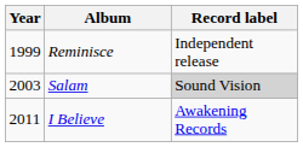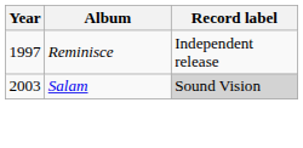Reminisce | Year: 1999 -> 1997
- row: 2011 | I Believe | Awakening Records
